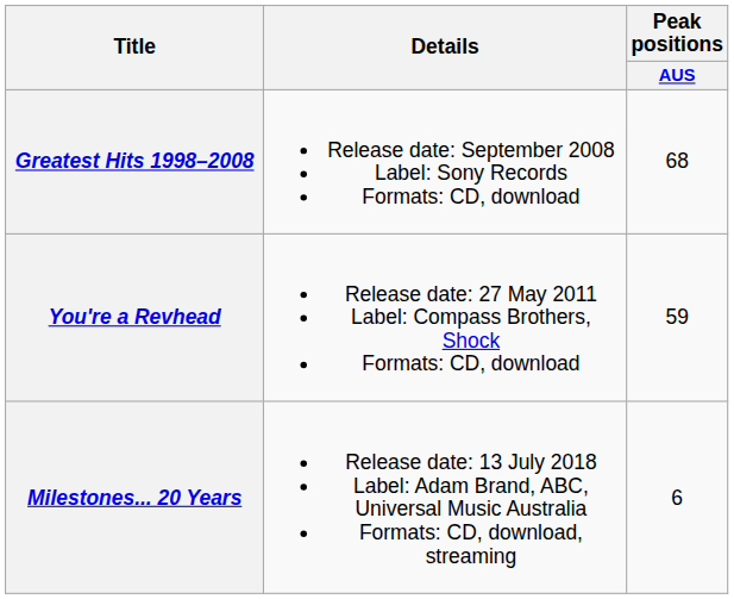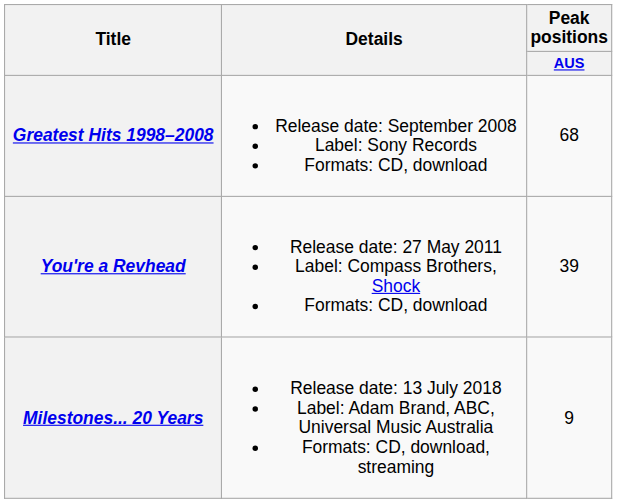You're a Revhead | Peak positions / AUS: 59 -> 39
Milestones... 20 Years | Peak positions / AUS: 6 -> 9
